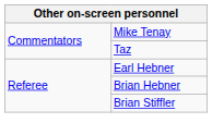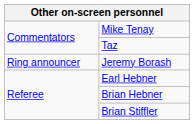+ row: Ring announcer | Jeremy Borash
